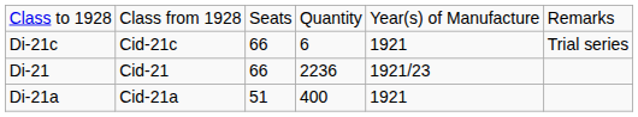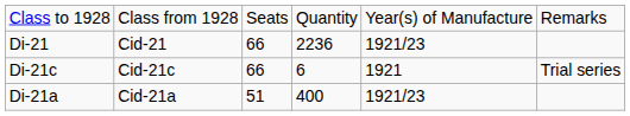rows swapped: Di-21c <-> Di-21
Di-21a | column 5: 1921 -> 1921/23
